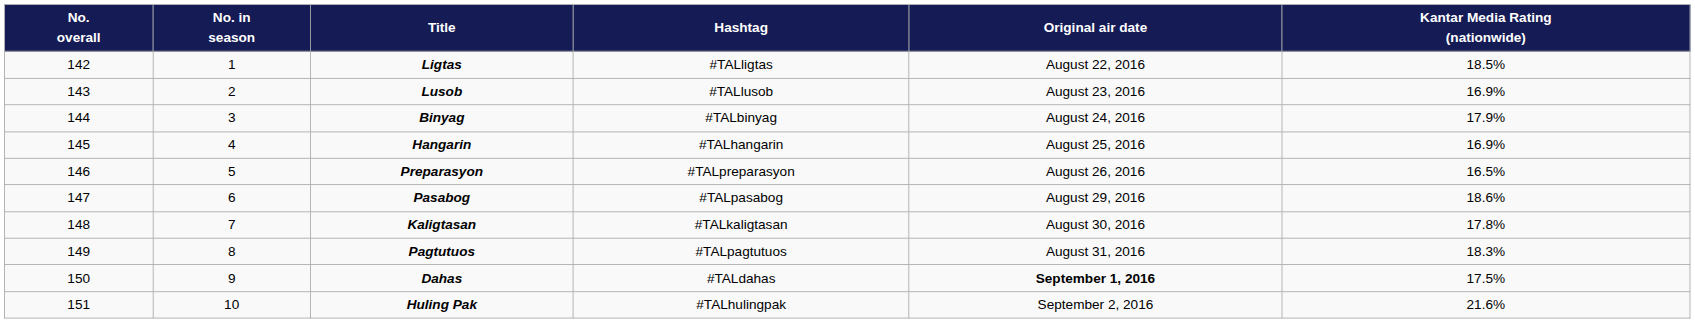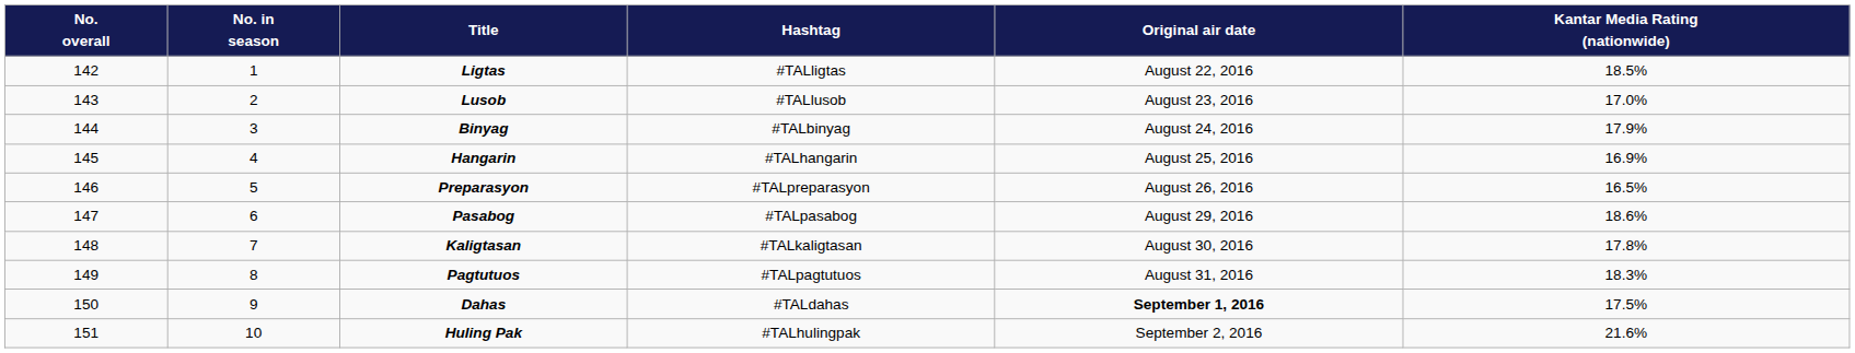Lusob | Kantar Media Rating (nationwide): 16.9% -> 17.0%
